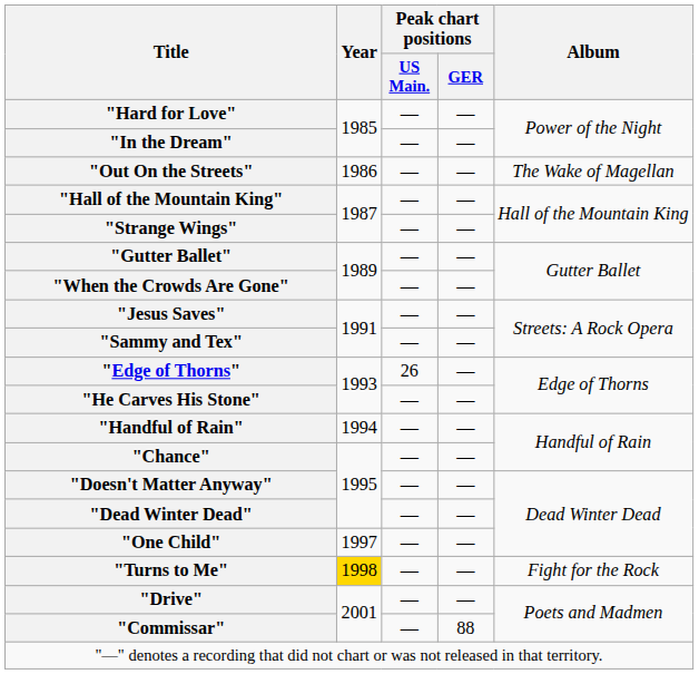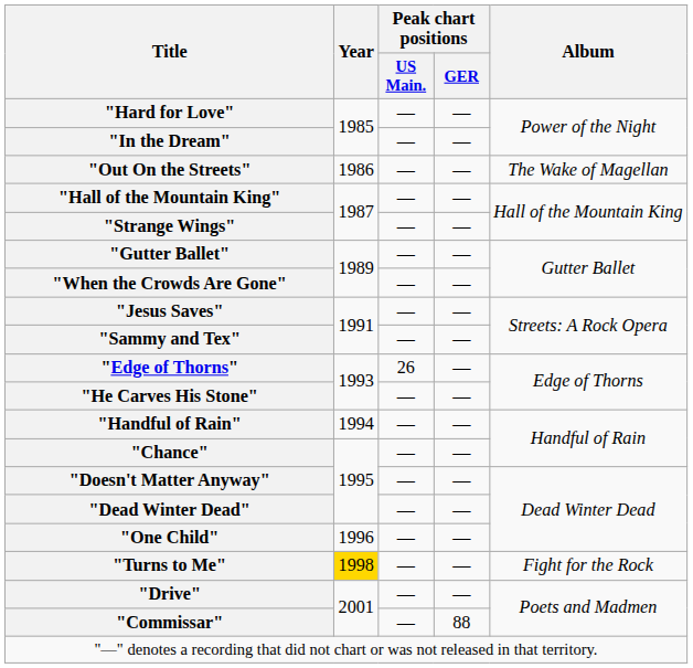"One Child" | Year: 1997 -> 1996
